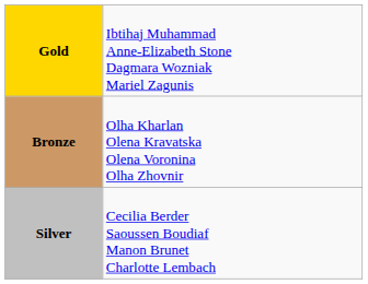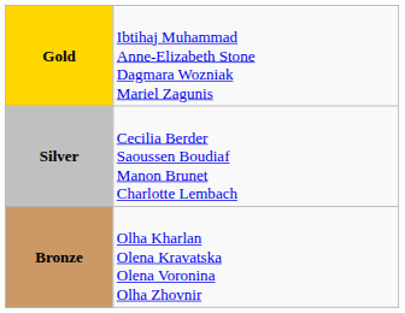rows swapped: Silver <-> Bronze
